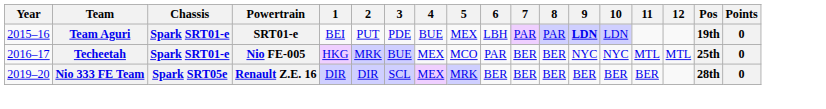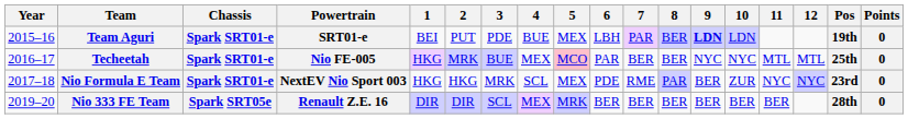Team Aguri | 8: PAR -> BER
Techeetah | 5: no background -> pink background
+ row: 2017–18 | Nio Formula E Team | Spark SRT01-e | NextEV Nio Sport 003 | HKG | HKG | MRK | SCL | MEX | PDE | RME | PAR | BER | ZUR | NYC | NYC | 23rd | 0
